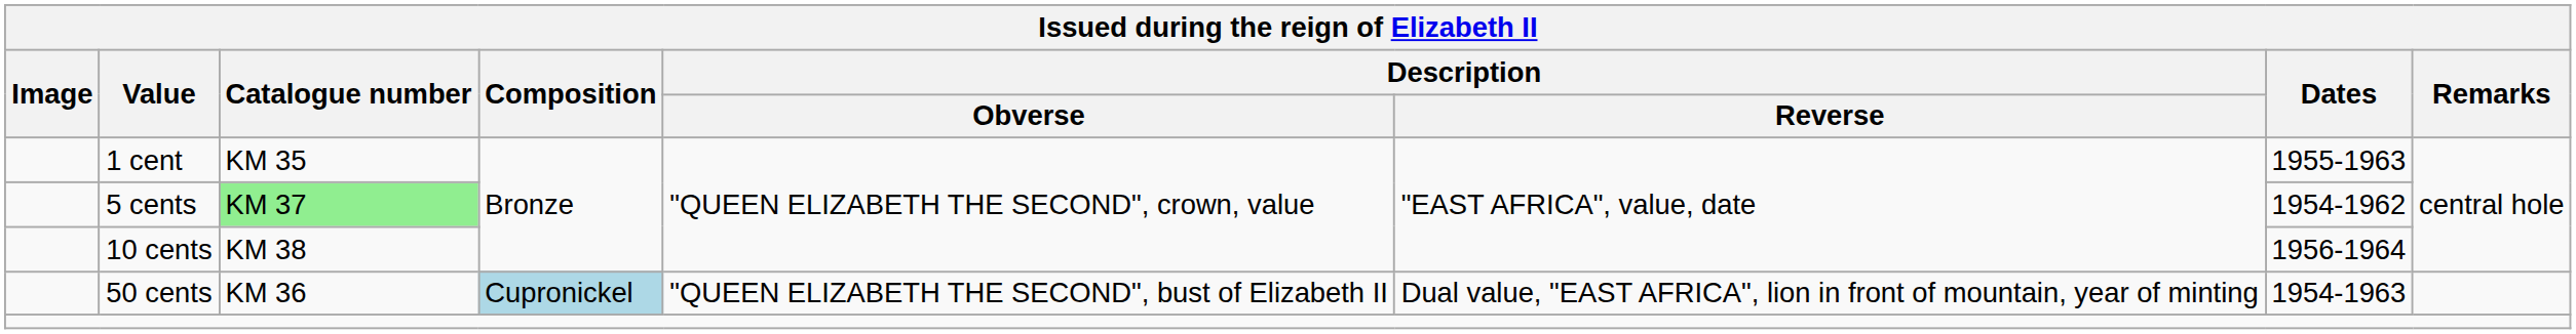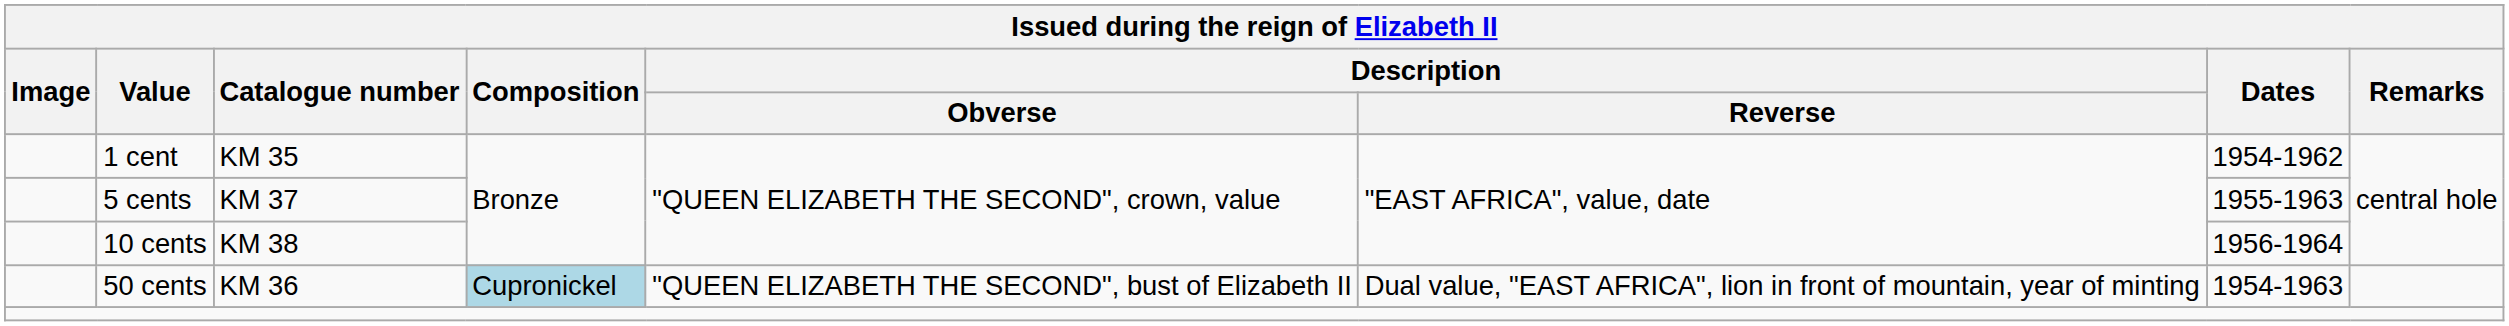1 cent | Dates: 1955-1963 -> 1954-1962
5 cents | Catalogue number: lightgreen background -> no background
5 cents | Dates: 1954-1962 -> 1955-1963
